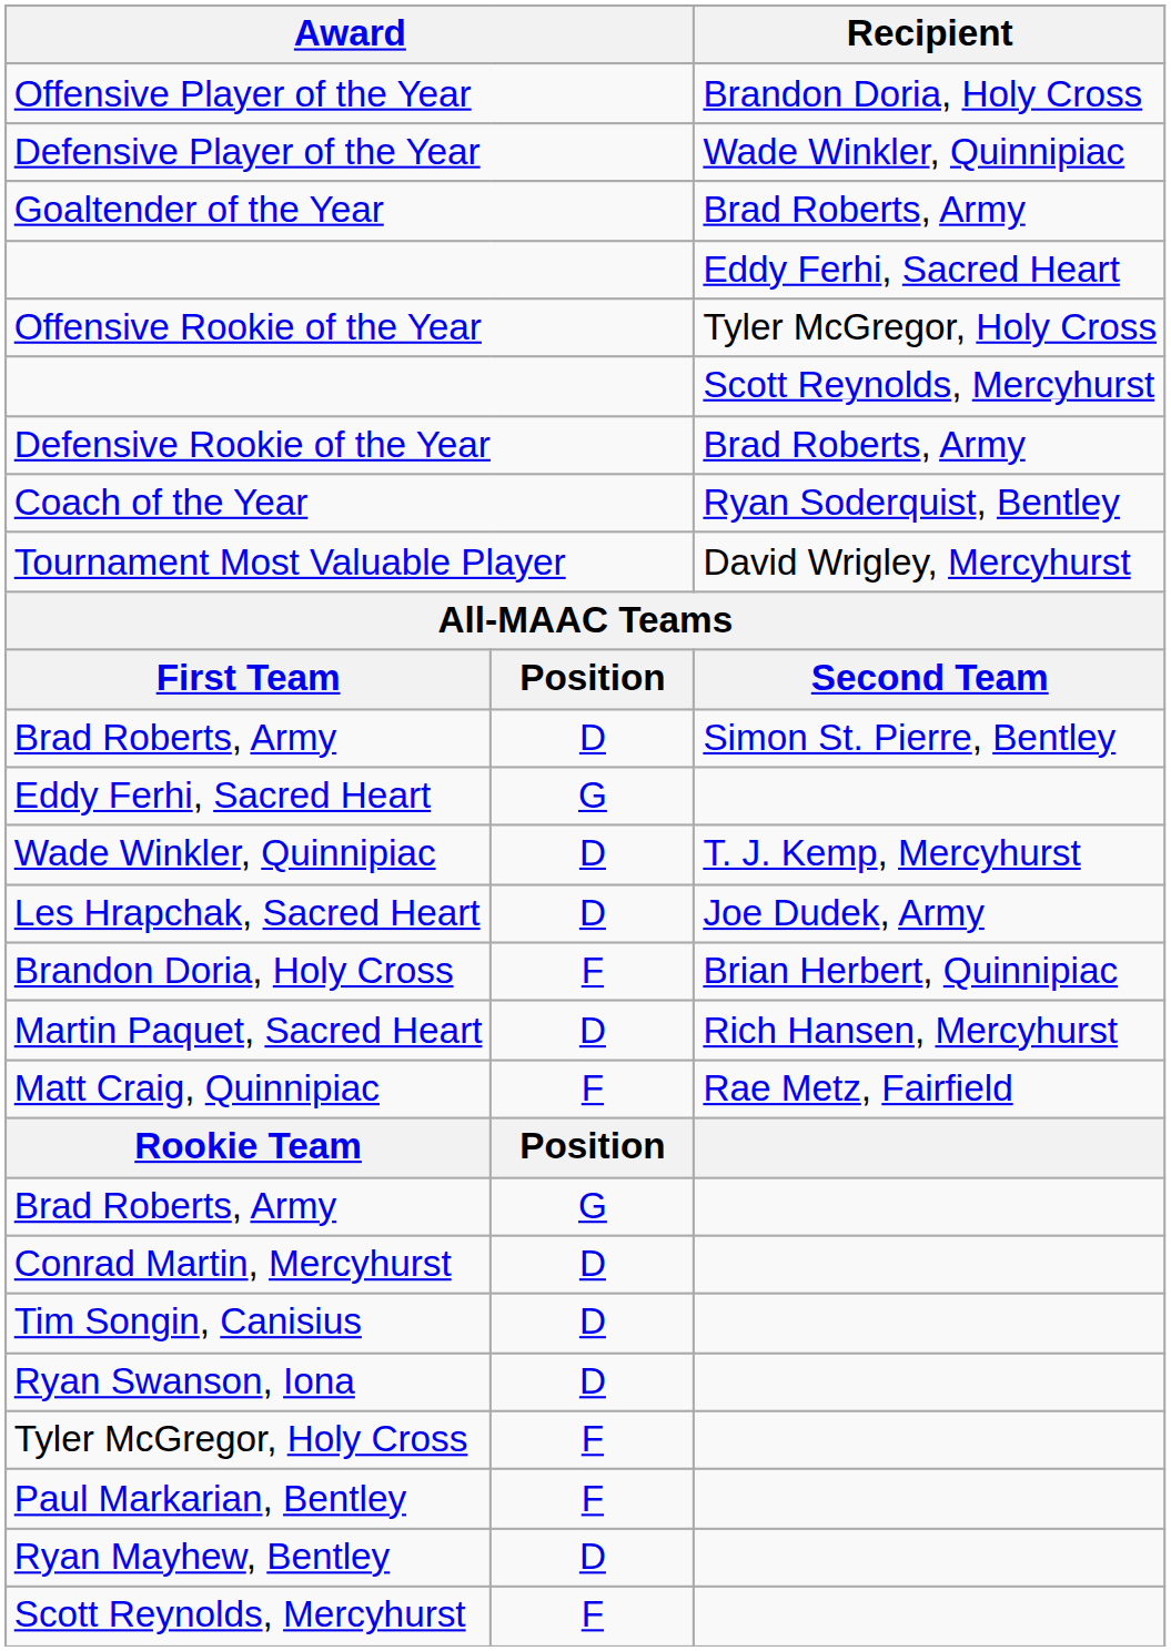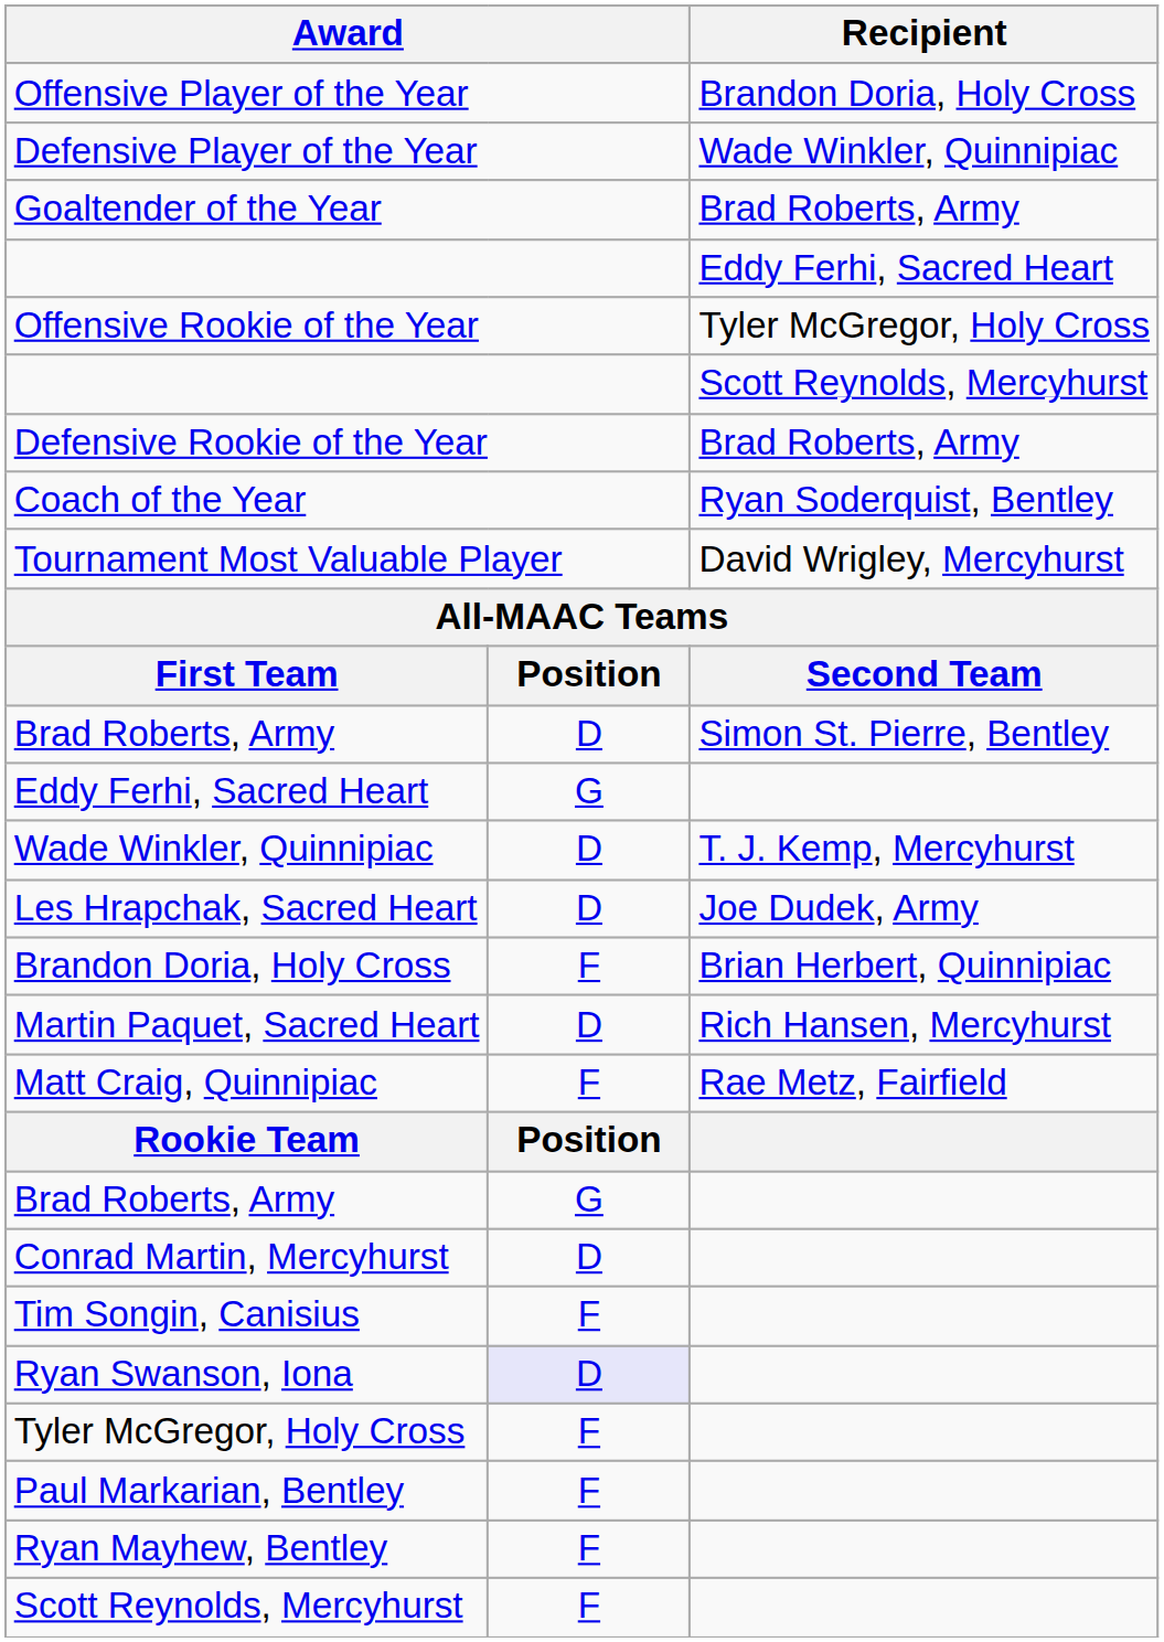Tim Songin, Canisius | column 2: D -> F
Ryan Swanson, Iona | column 2: no background -> lavender background
Ryan Mayhew, Bentley | column 2: D -> F
